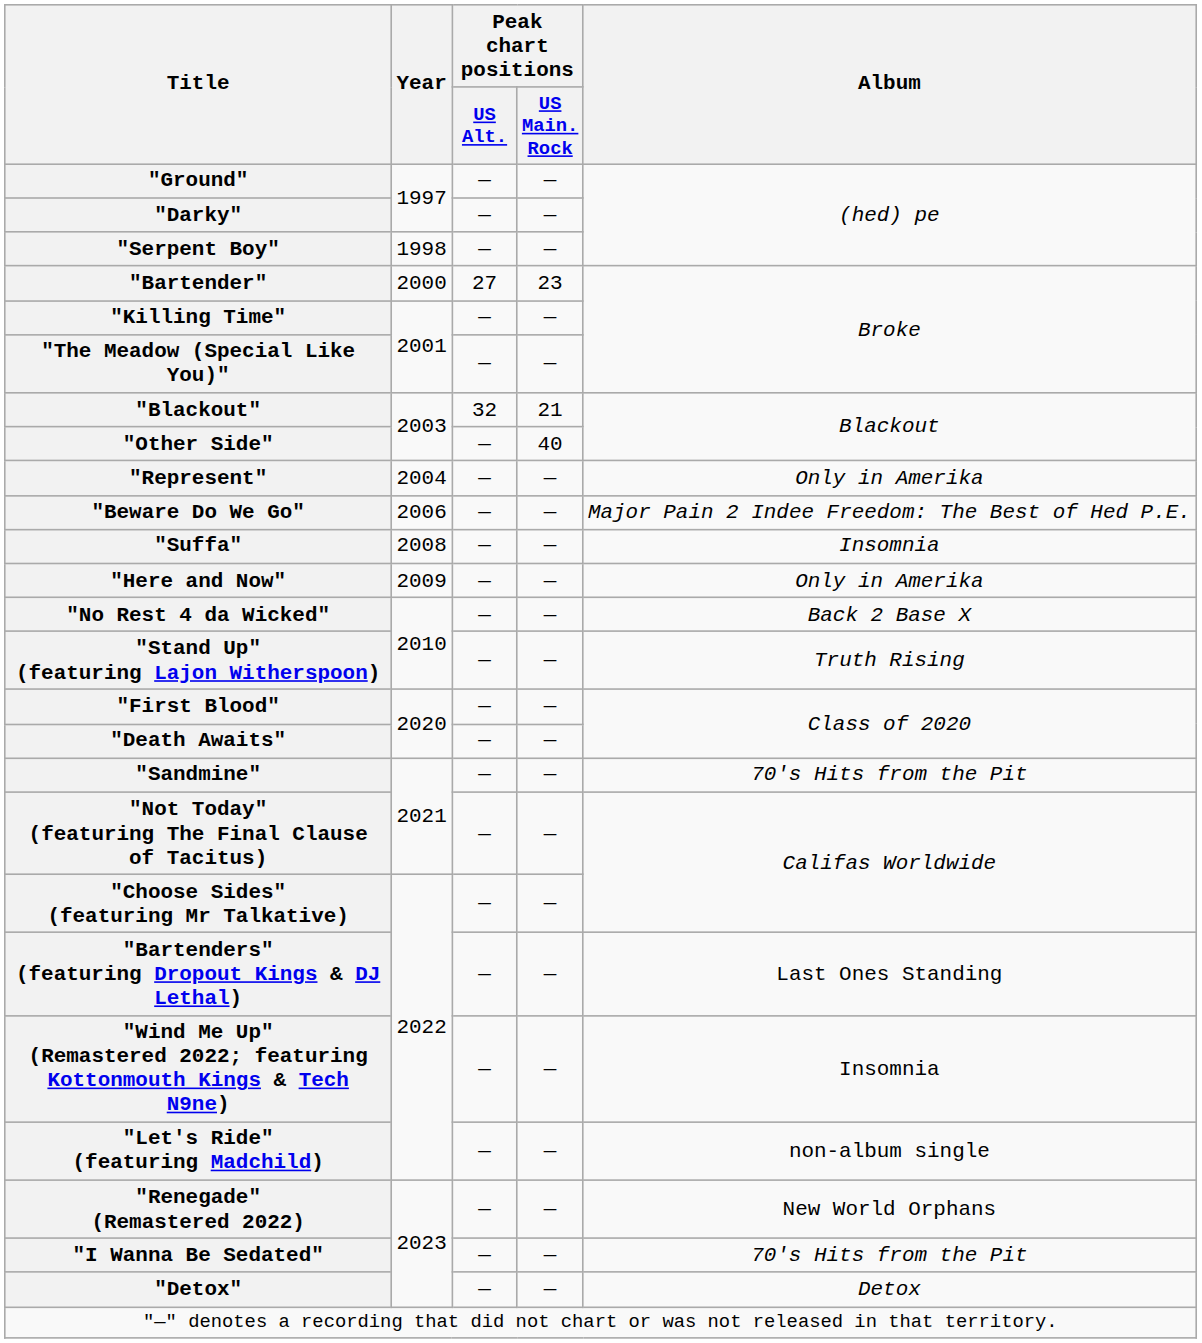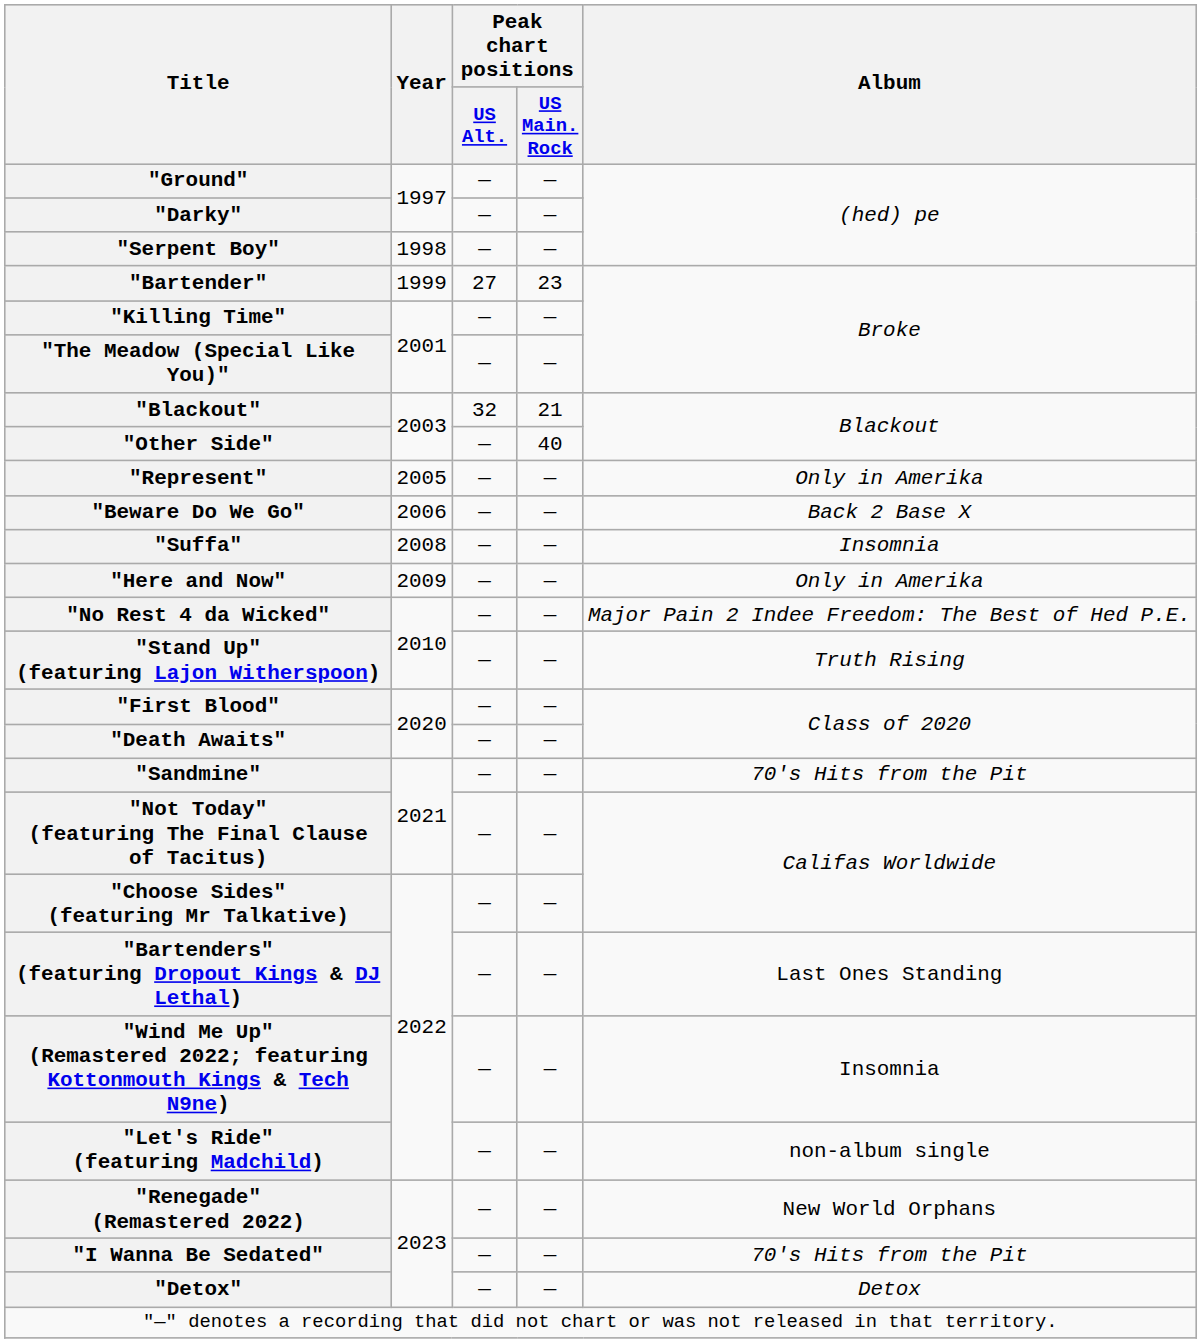"Bartender" | Year: 2000 -> 1999
"Represent" | Year: 2004 -> 2005
"Beware Do We Go" | Album: Major Pain 2 Indee Freedom: The Best of Hed P.E. -> Back 2 Base X
"No Rest 4 da Wicked" | Album: Back 2 Base X -> Major Pain 2 Indee Freedom: The Best of Hed P.E.
